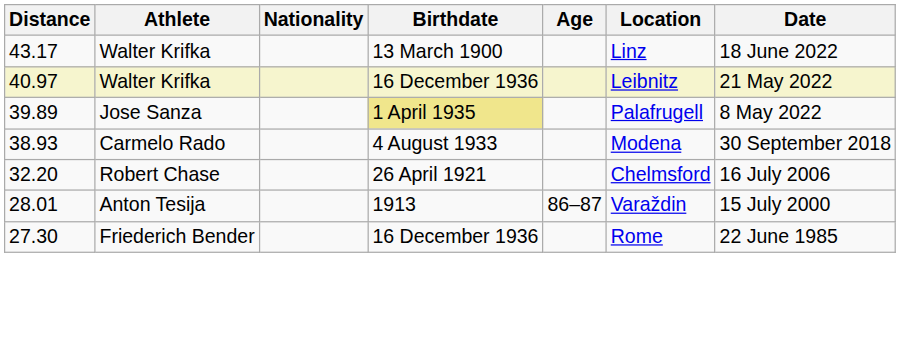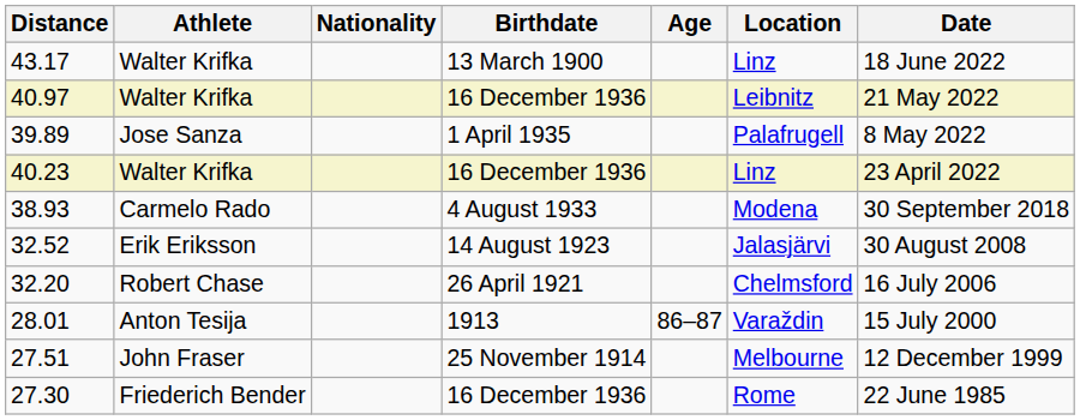39.89 | Birthdate: khaki background -> no background
+ row: 40.23 | Walter Krifka | 16 December 1936 | Linz | 23 April 2022
+ row: 32.52 | Erik Eriksson | 14 August 1923 | Jalasjärvi | 30 August 2008
+ row: 27.51 | John Fraser | 25 November 1914 | Melbourne | 12 December 1999
